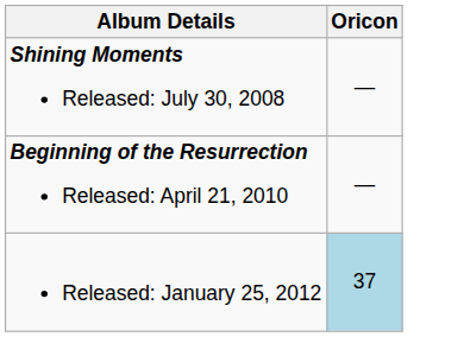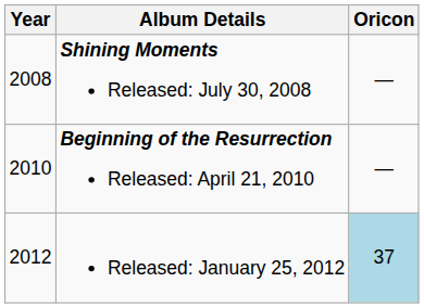+ column: Year | 2008 | 2010 | 2012
